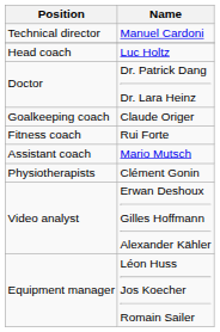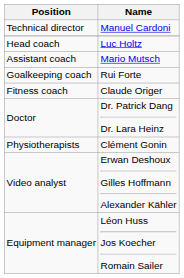rows swapped: Assistant coach <-> Doctor
Goalkeeping coach | Name: Claude Origer -> Rui Forte
Fitness coach | Name: Rui Forte -> Claude Origer
